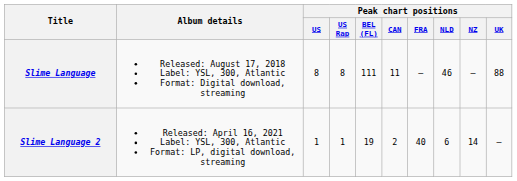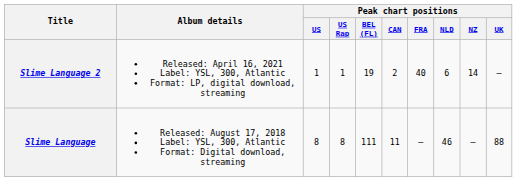rows swapped: Slime Language <-> Slime Language 2
